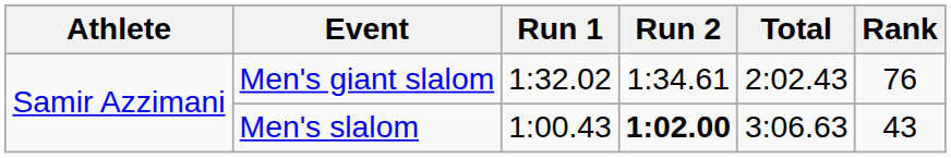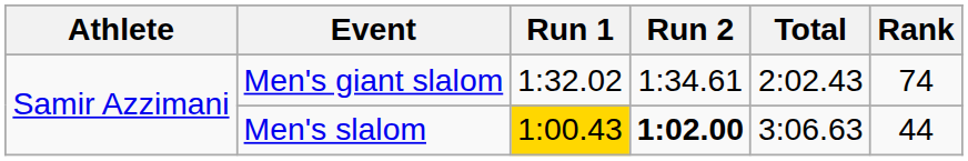Men's giant slalom | Rank: 76 -> 74
Men's slalom | Run 1: no background -> gold background
Men's slalom | Rank: 43 -> 44
